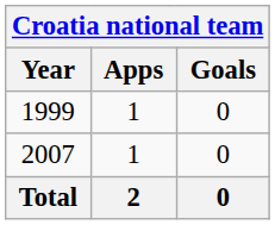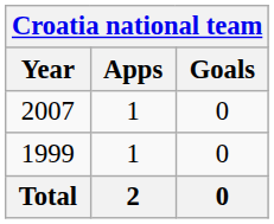rows swapped: 1999 <-> 2007
